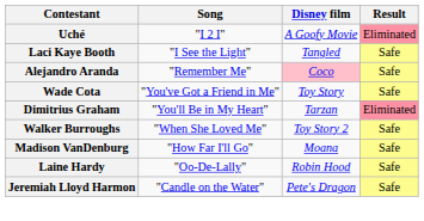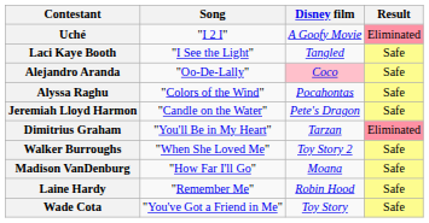Alejandro Aranda | Song: "Remember Me" -> "Oo-De-Lally"
+ row: Alyssa Raghu | "Colors of the Wind" | Pocahontas | Safe
rows swapped: Wade Cota <-> Jeremiah Lloyd Harmon
Laine Hardy | Song: "Oo-De-Lally" -> "Remember Me"
